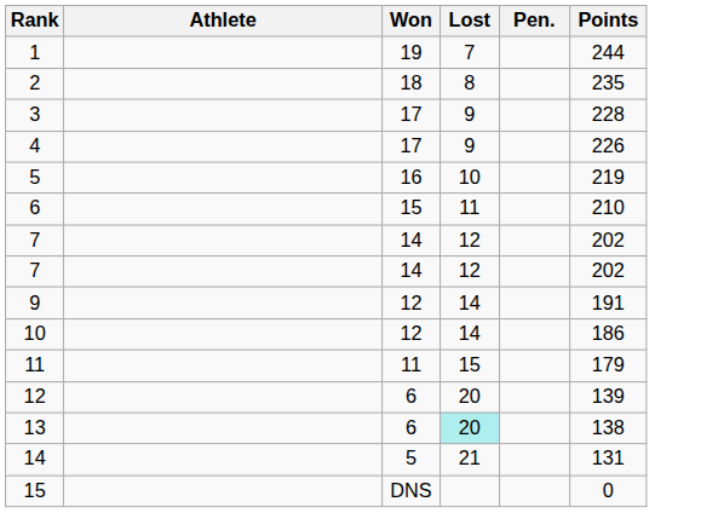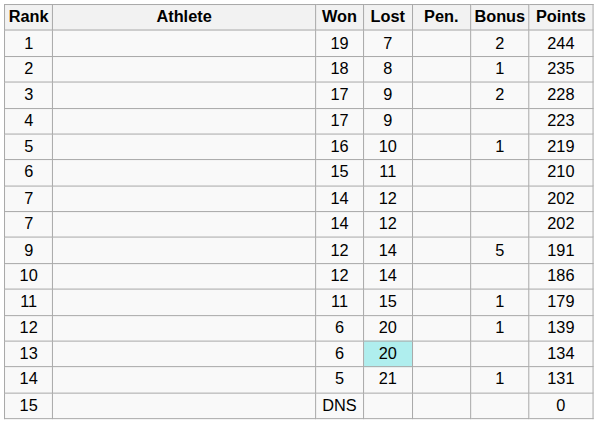+ column: Bonus | 2 | 1 | 2 | 1 | 5 | 1 | 1 | 1
4 | Points: 226 -> 223
13 | Points: 138 -> 134
